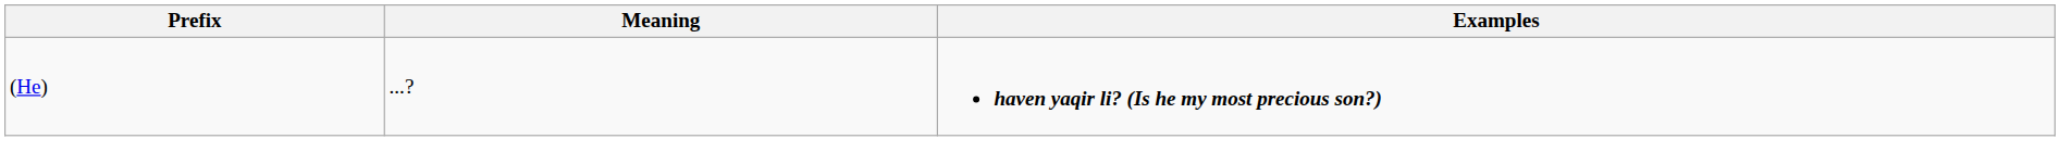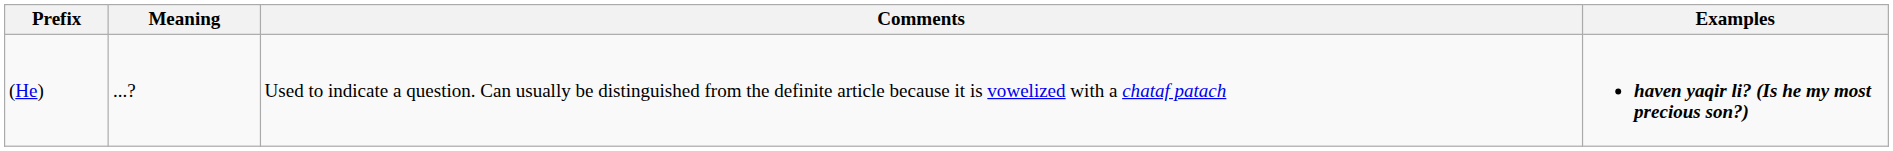+ column: Comments | Used to indicate a question. Can usually be distinguished from the definite article because it is vowelized with a chataf patach
